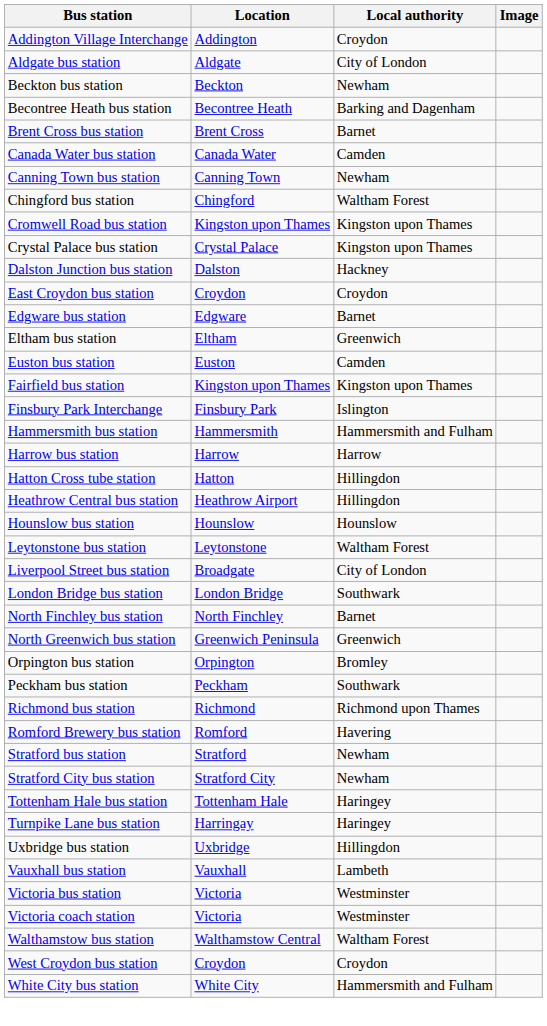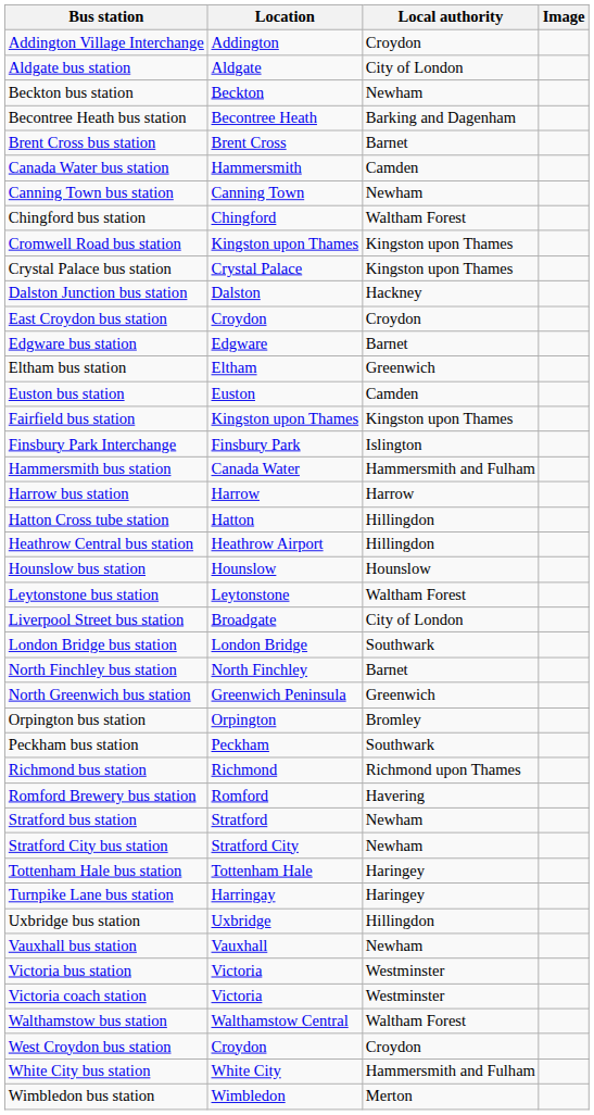Canada Water bus station | Location: Canada Water -> Hammersmith
Hammersmith bus station | Location: Hammersmith -> Canada Water
Vauxhall bus station | Local authority: Lambeth -> Newham
+ row: Wimbledon bus station | Wimbledon | Merton
